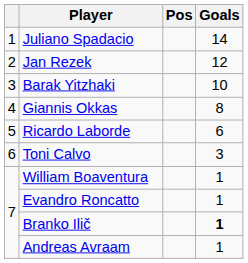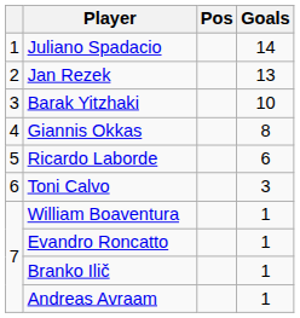Jan Rezek | Goals: 12 -> 13
Branko Ilič | Goals: bold -> normal
